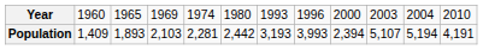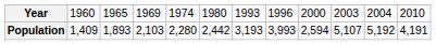Population | column 5: 2,281 -> 2,280
Population | column 9: 2,394 -> 2,594
Population | column 11: 5,194 -> 5,192
